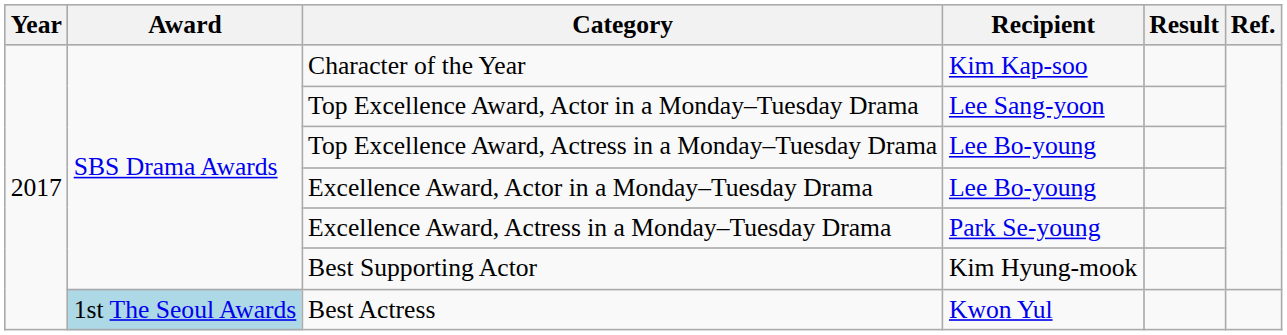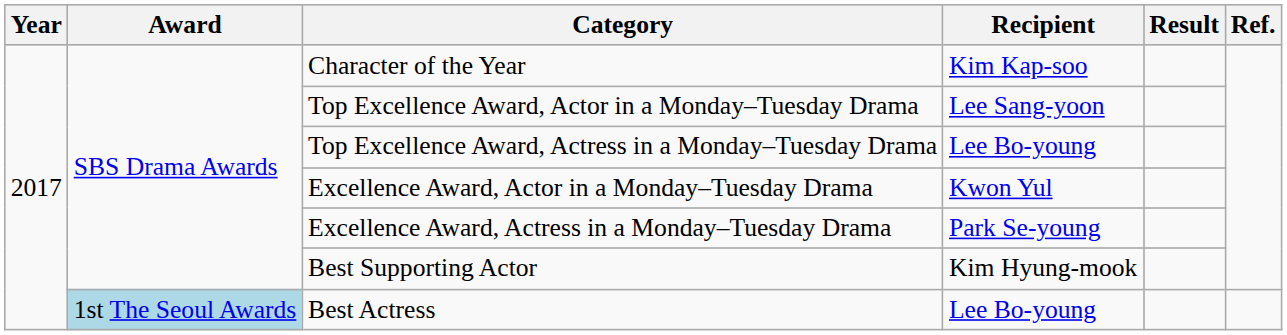Excellence Award, Actor in a Monday–Tuesday Drama | Recipient: Lee Bo-young -> Kwon Yul
Best Actress | Recipient: Kwon Yul -> Lee Bo-young
